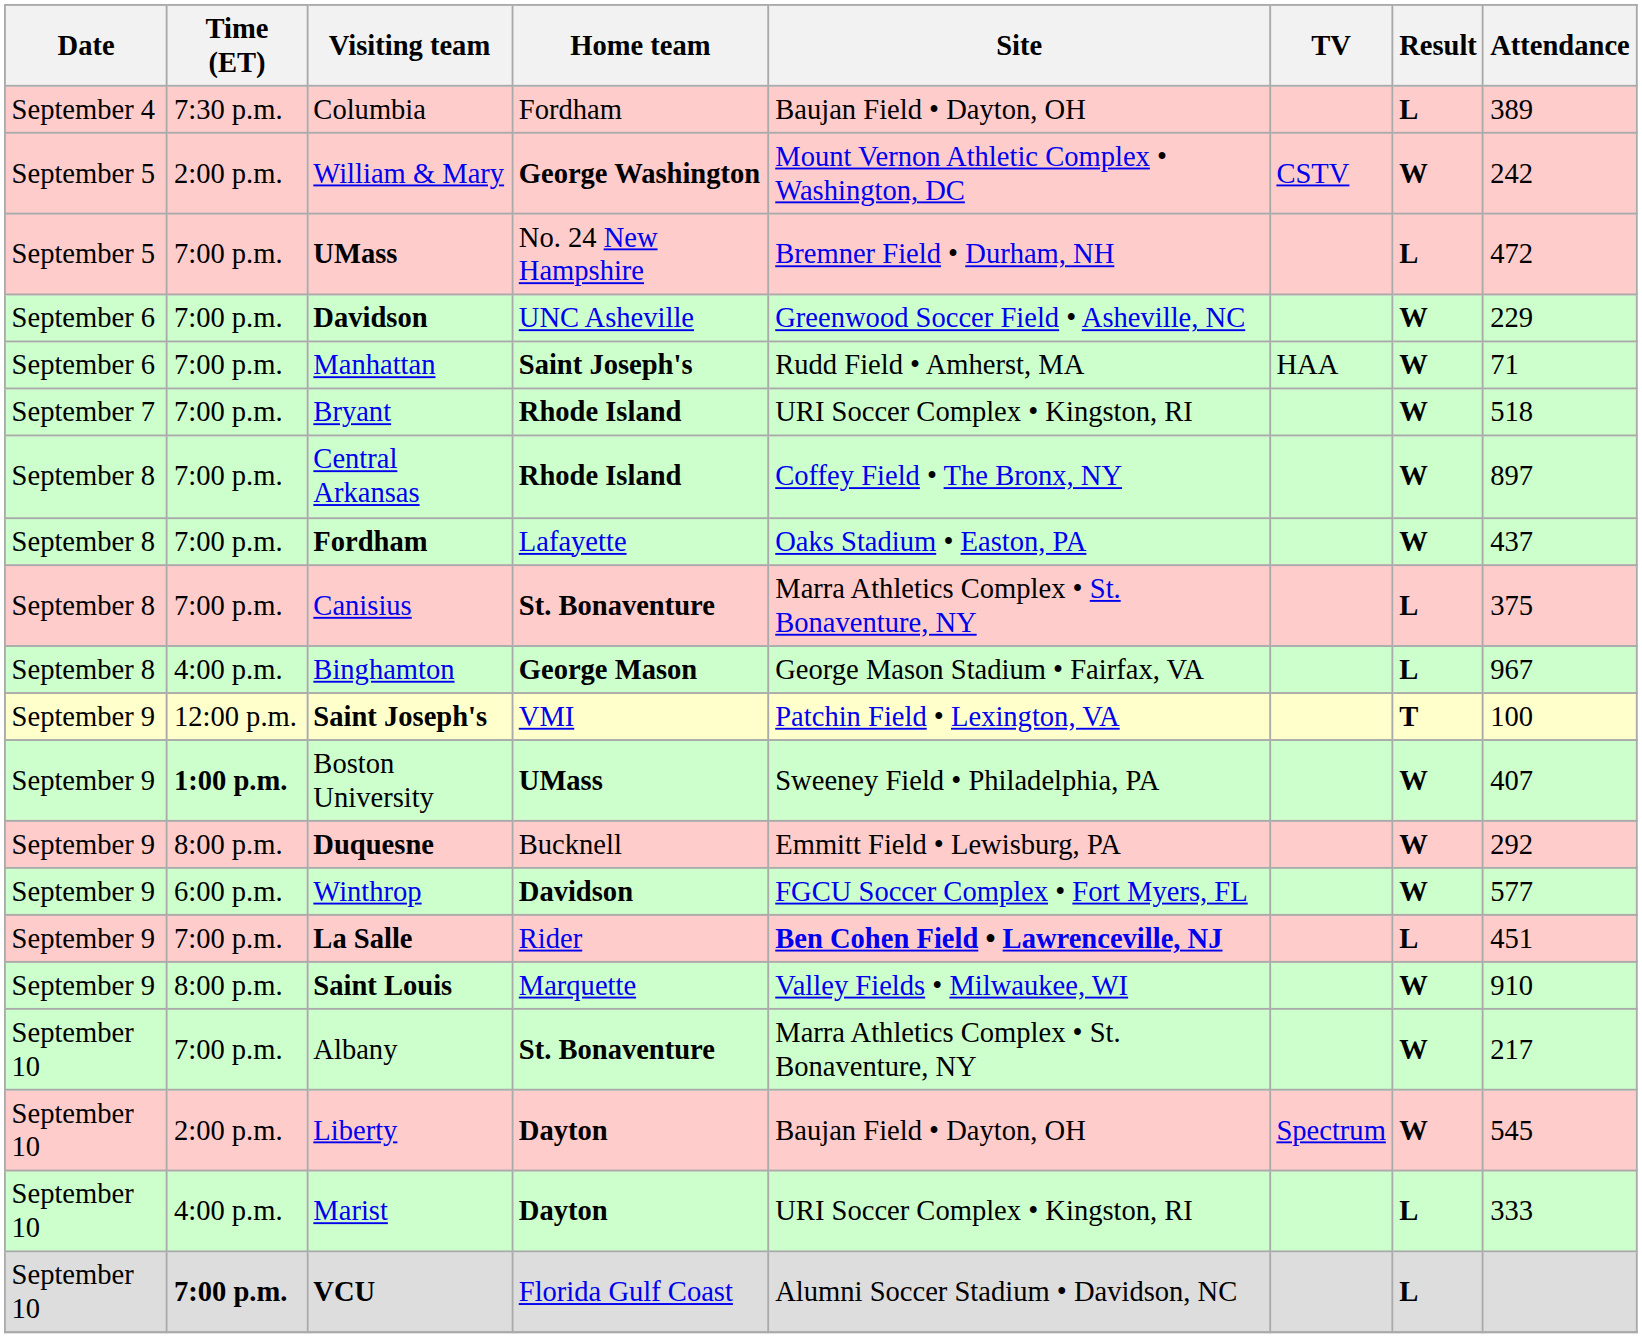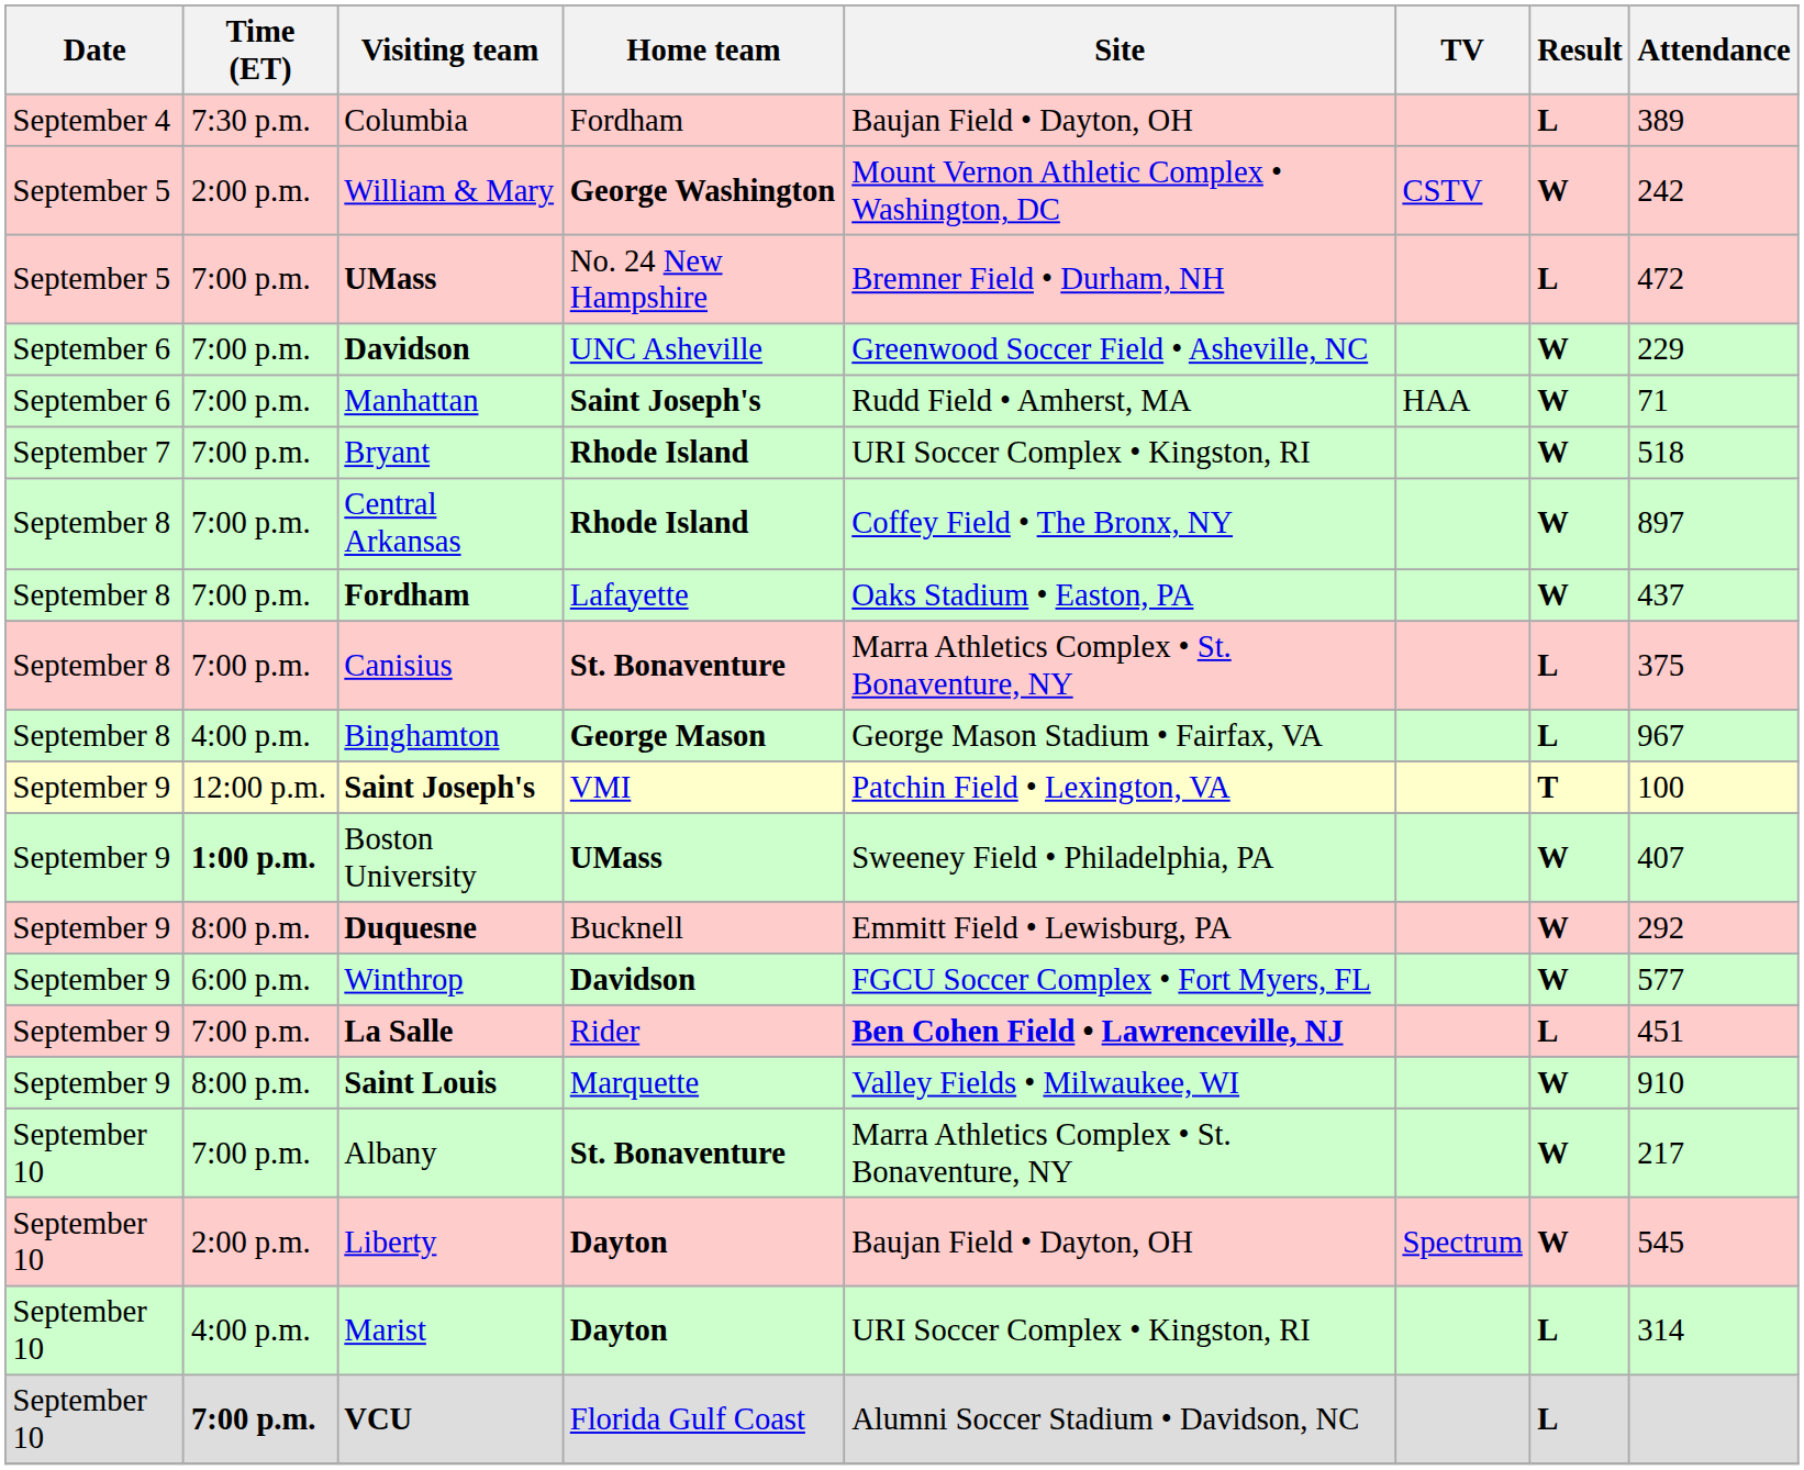Marist | Attendance: 333 -> 314
